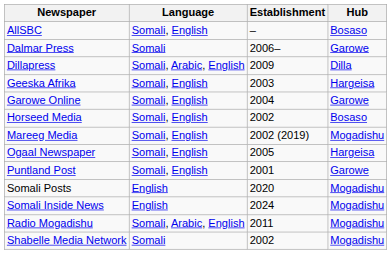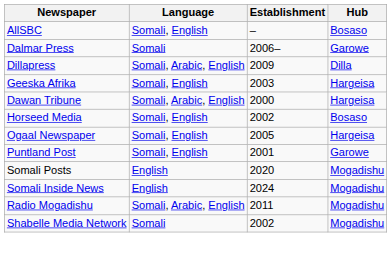+ row: Dawan Tribune | Somali, Arabic, English | 2000 | Hargeisa
- row: Garowe Online | Somali, English | 2004 | Garowe
- row: Mareeg Media | Somali, English | 2002 (2019) | Mogadishu
